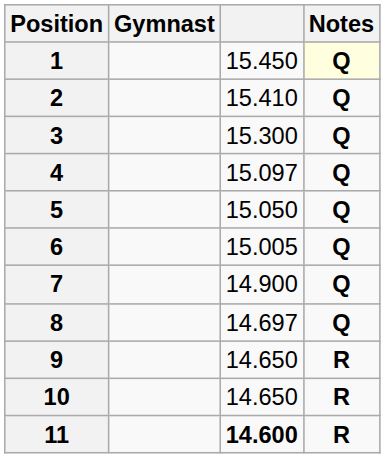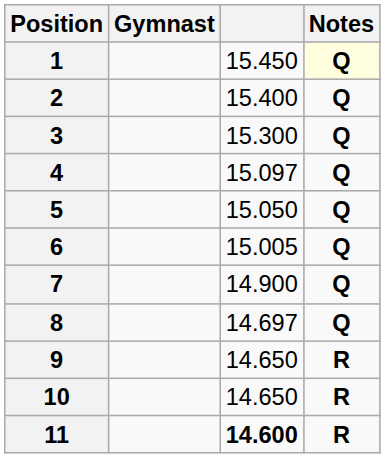2 | column 3: 15.410 -> 15.400
